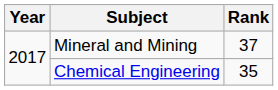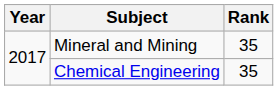Mineral and Mining | Rank: 37 -> 35
